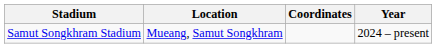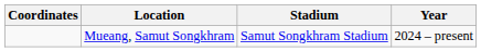columns swapped: Coordinates <-> Stadium
